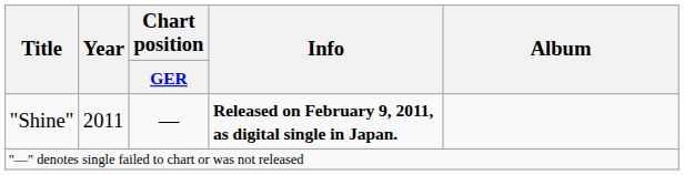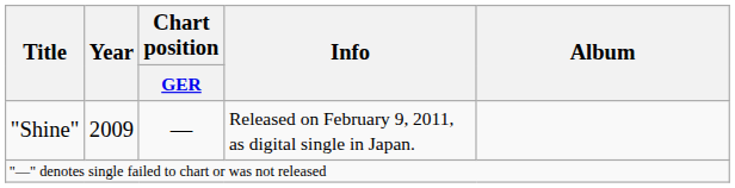"Shine" | Year: 2011 -> 2009
"Shine" | Info: bold -> normal
